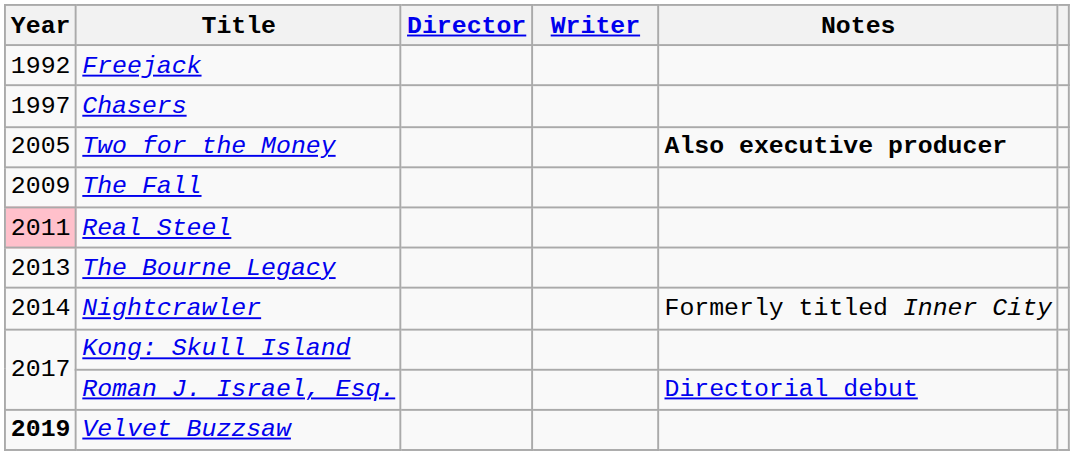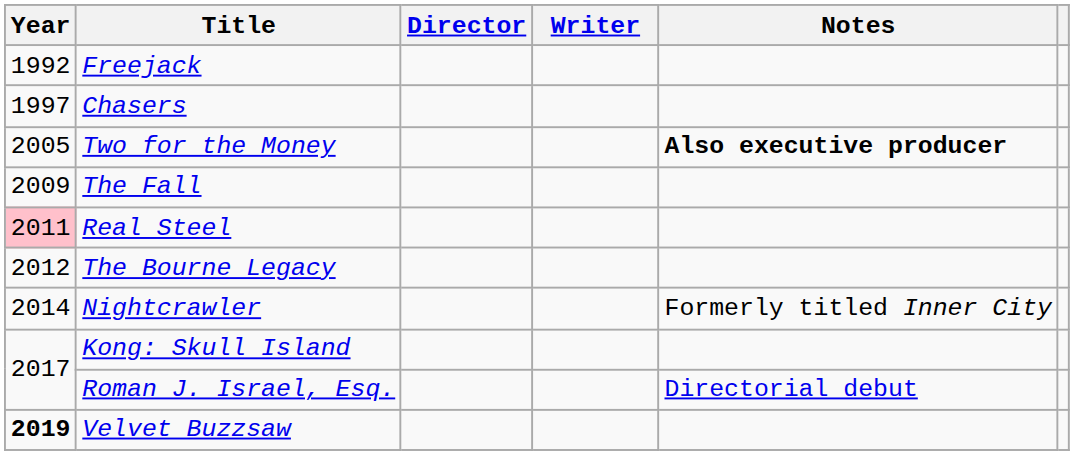The Bourne Legacy | Year: 2013 -> 2012
